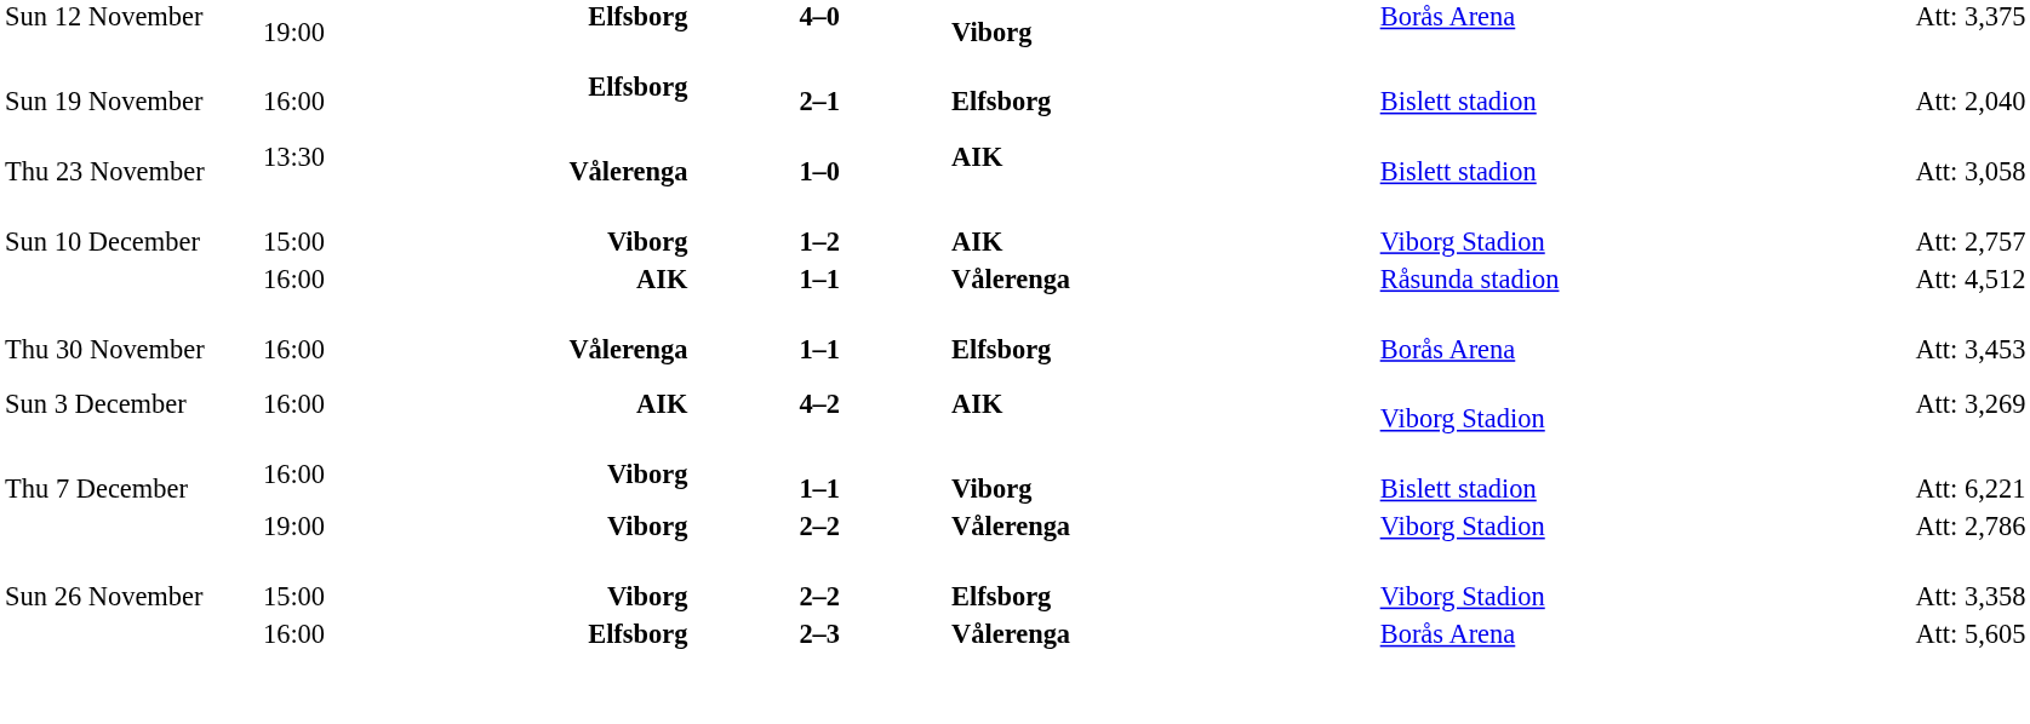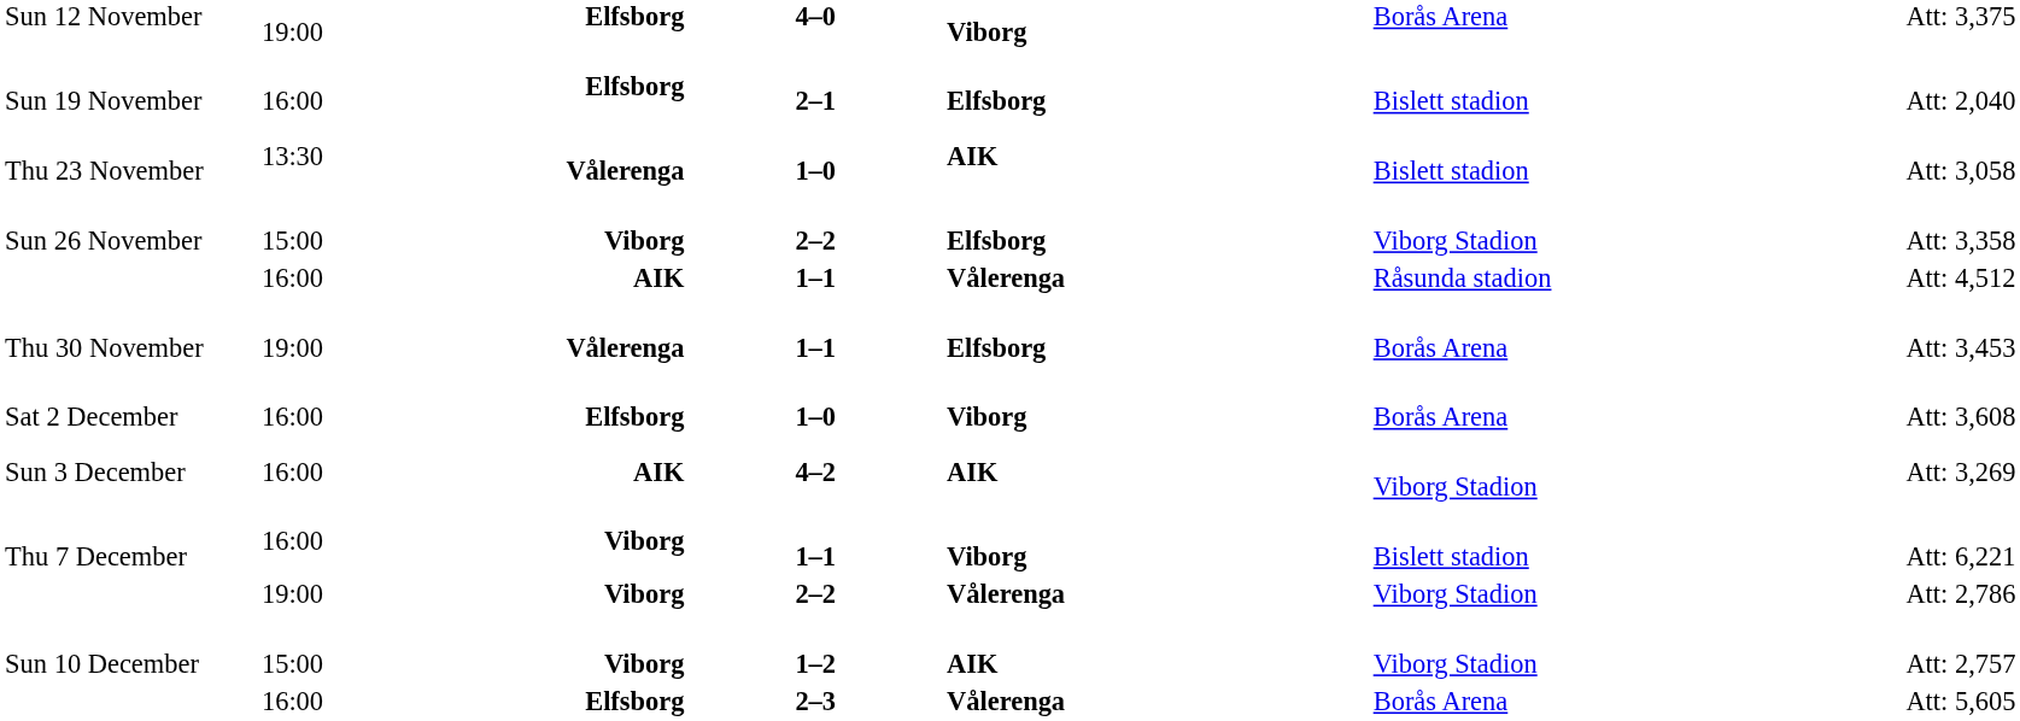rows swapped: Sun 26 November <-> Sun 10 December
Thu 30 November | column 2: 16:00 -> 19:00
+ row: Sat 2 December | 16:00 | Elfsborg | 1–0 | Viborg | Borås Arena | Att: 3,608
